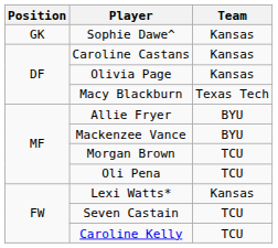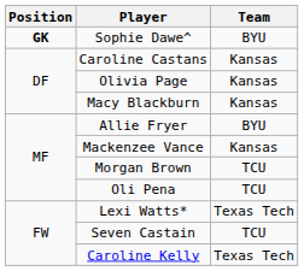Sophie Dawe^ | Position: normal -> bold
Sophie Dawe^ | Team: Kansas -> BYU
Macy Blackburn | Team: Texas Tech -> Kansas
Mackenzee Vance | Team: BYU -> Kansas
Lexi Watts* | Team: Kansas -> Texas Tech
Caroline Kelly | Team: TCU -> Texas Tech
